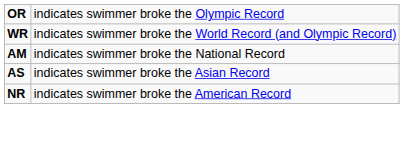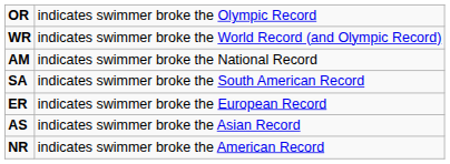+ row: SA | indicates swimmer broke the South American Record
+ row: ER | indicates swimmer broke the European Record
